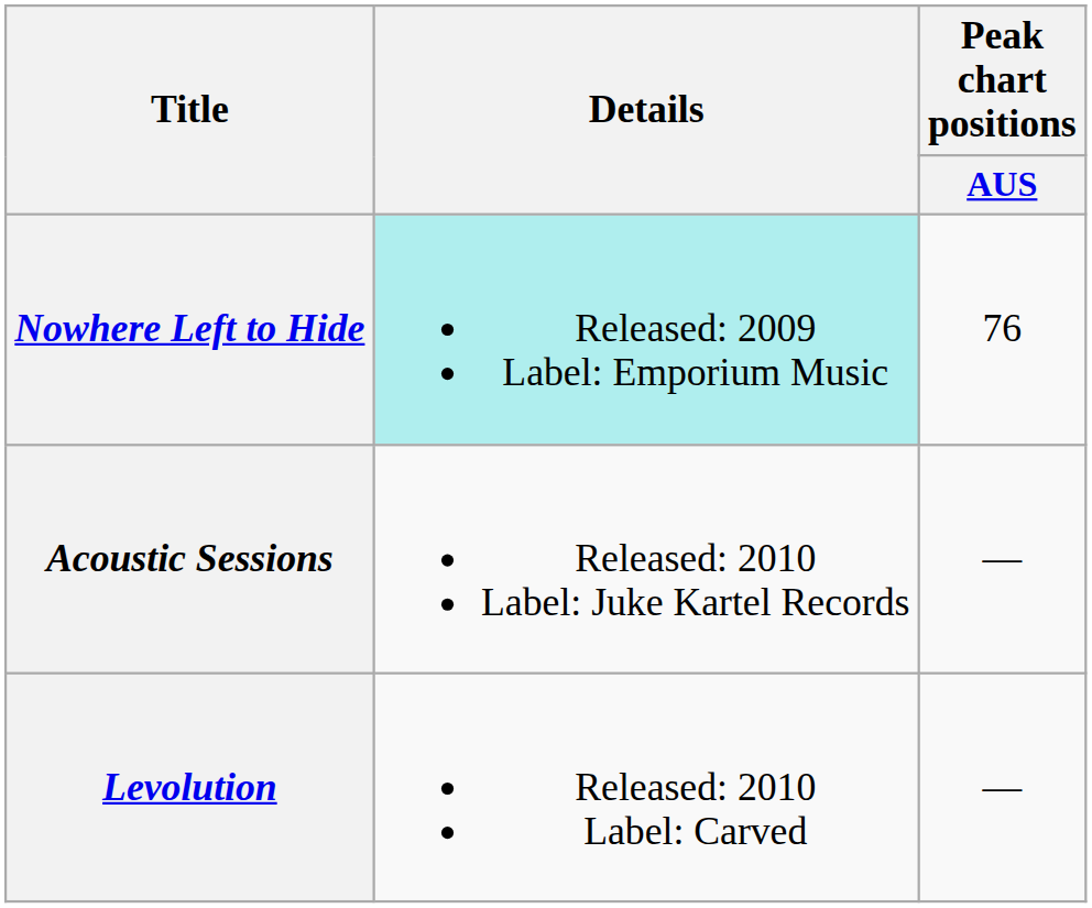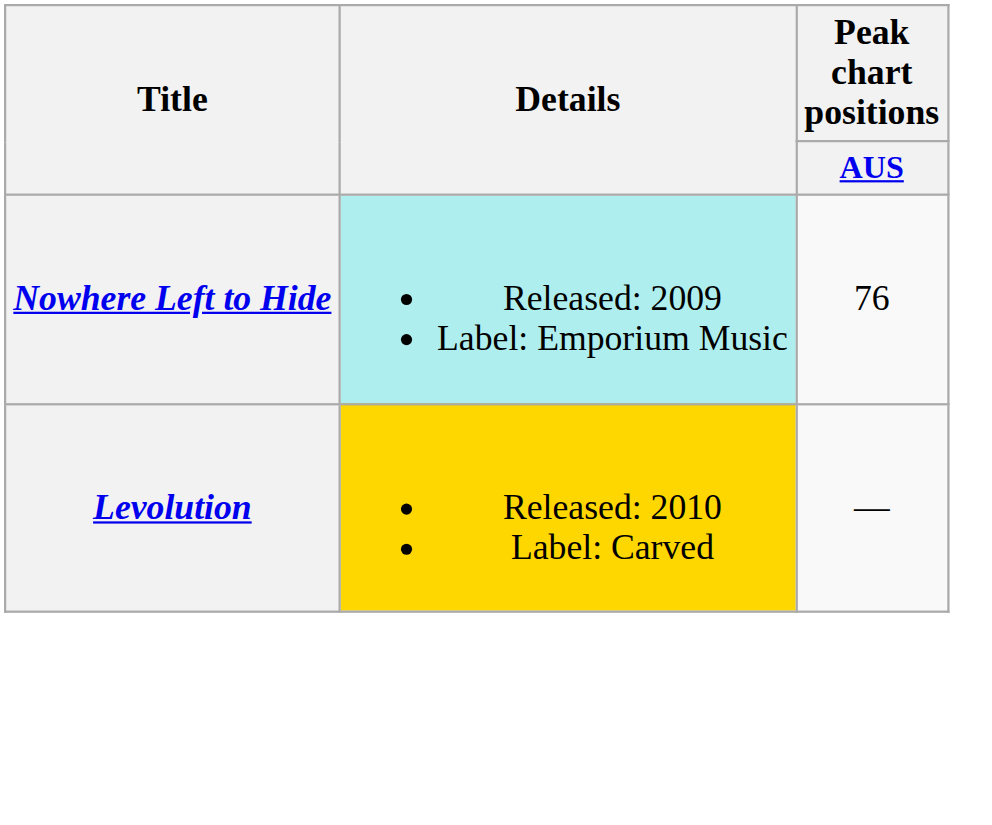- row: Acoustic Sessions | Released: 2010 Label: Juke Kartel Records | —
Levolution | Details: no background -> gold background
